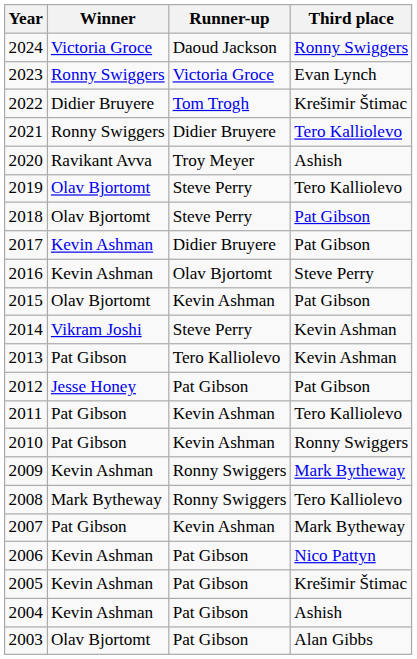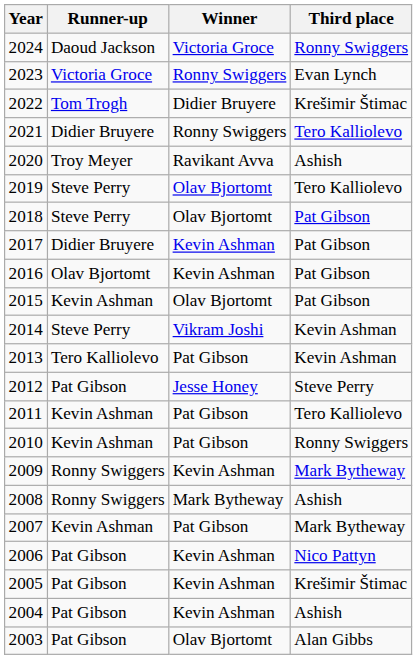columns swapped: Winner <-> Runner-up
2016 | Third place: Steve Perry -> Pat Gibson
2012 | Third place: Pat Gibson -> Steve Perry
2008 | Third place: Tero Kalliolevo -> Ashish
